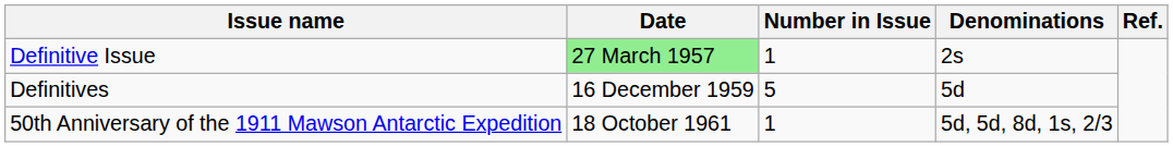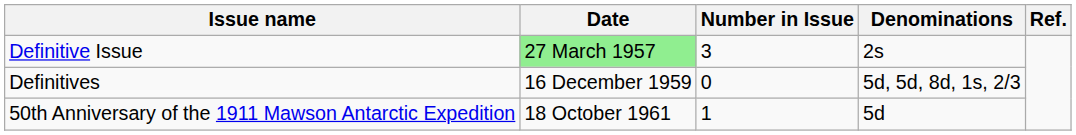Definitive Issue | Number in Issue: 1 -> 3
Definitives | Number in Issue: 5 -> 0
Definitives | Denominations: 5d -> 5d, 5d, 8d, 1s, 2/3
50th Anniversary of the 1911 Mawson Antarctic Expedition | Denominations: 5d, 5d, 8d, 1s, 2/3 -> 5d
